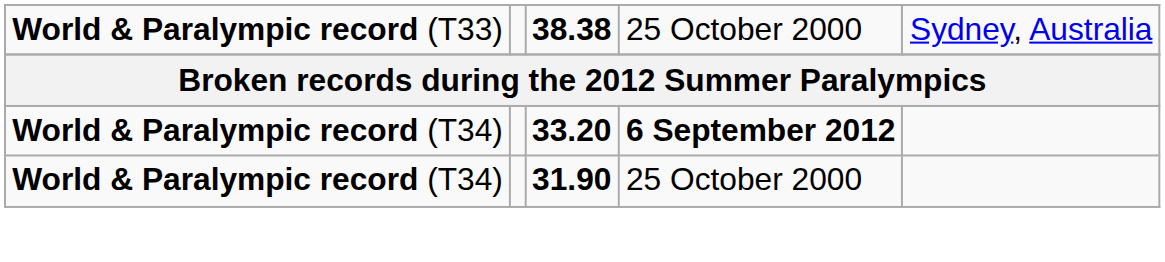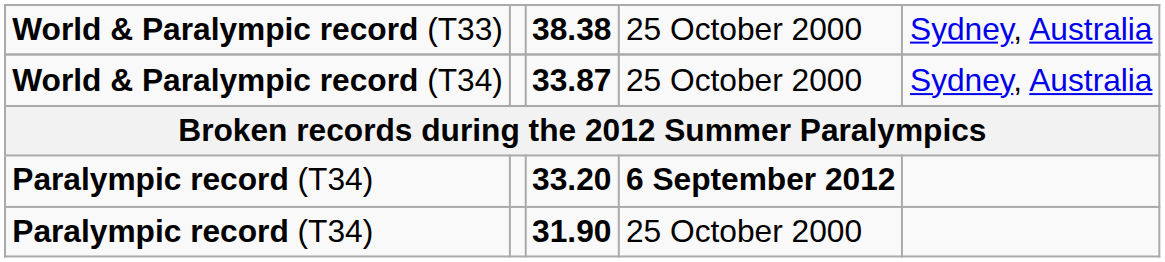+ row: World & Paralympic record (T34) | 33.87 | 25 October 2000 | Sydney, Australia
33.20 | column 1: World & Paralympic record (T34) -> Paralympic record (T34)
31.90 | column 1: World & Paralympic record (T34) -> Paralympic record (T34)
